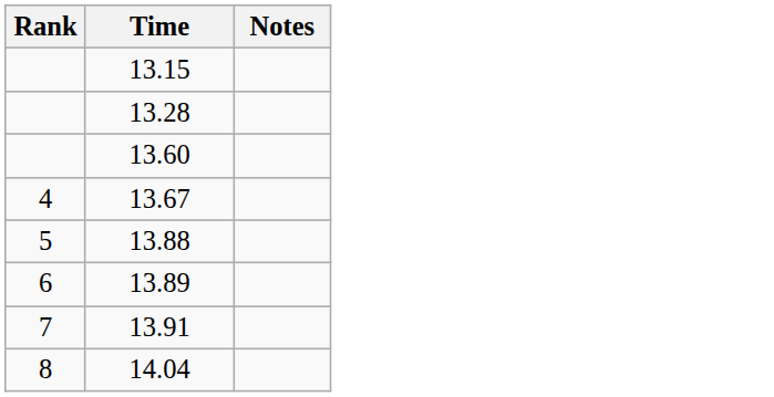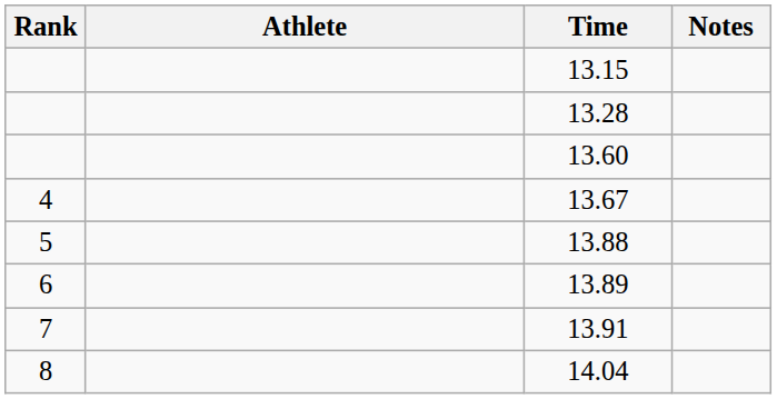+ column: Athlete
